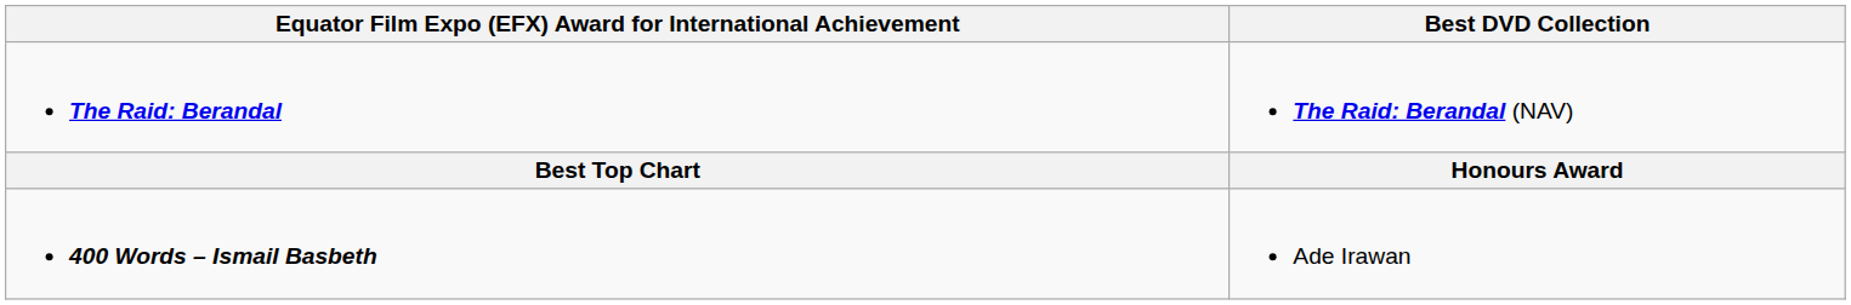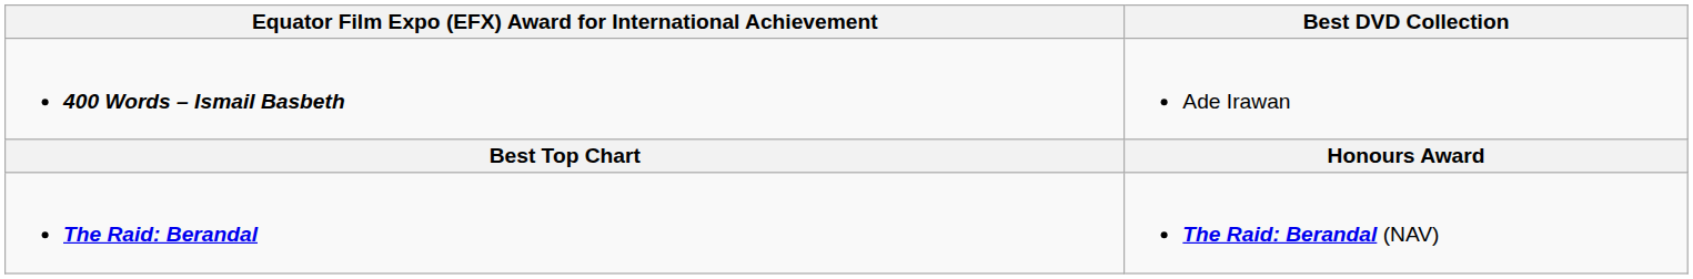rows swapped: The Raid: Berandal <-> 400 Words – Ismail Basbeth
